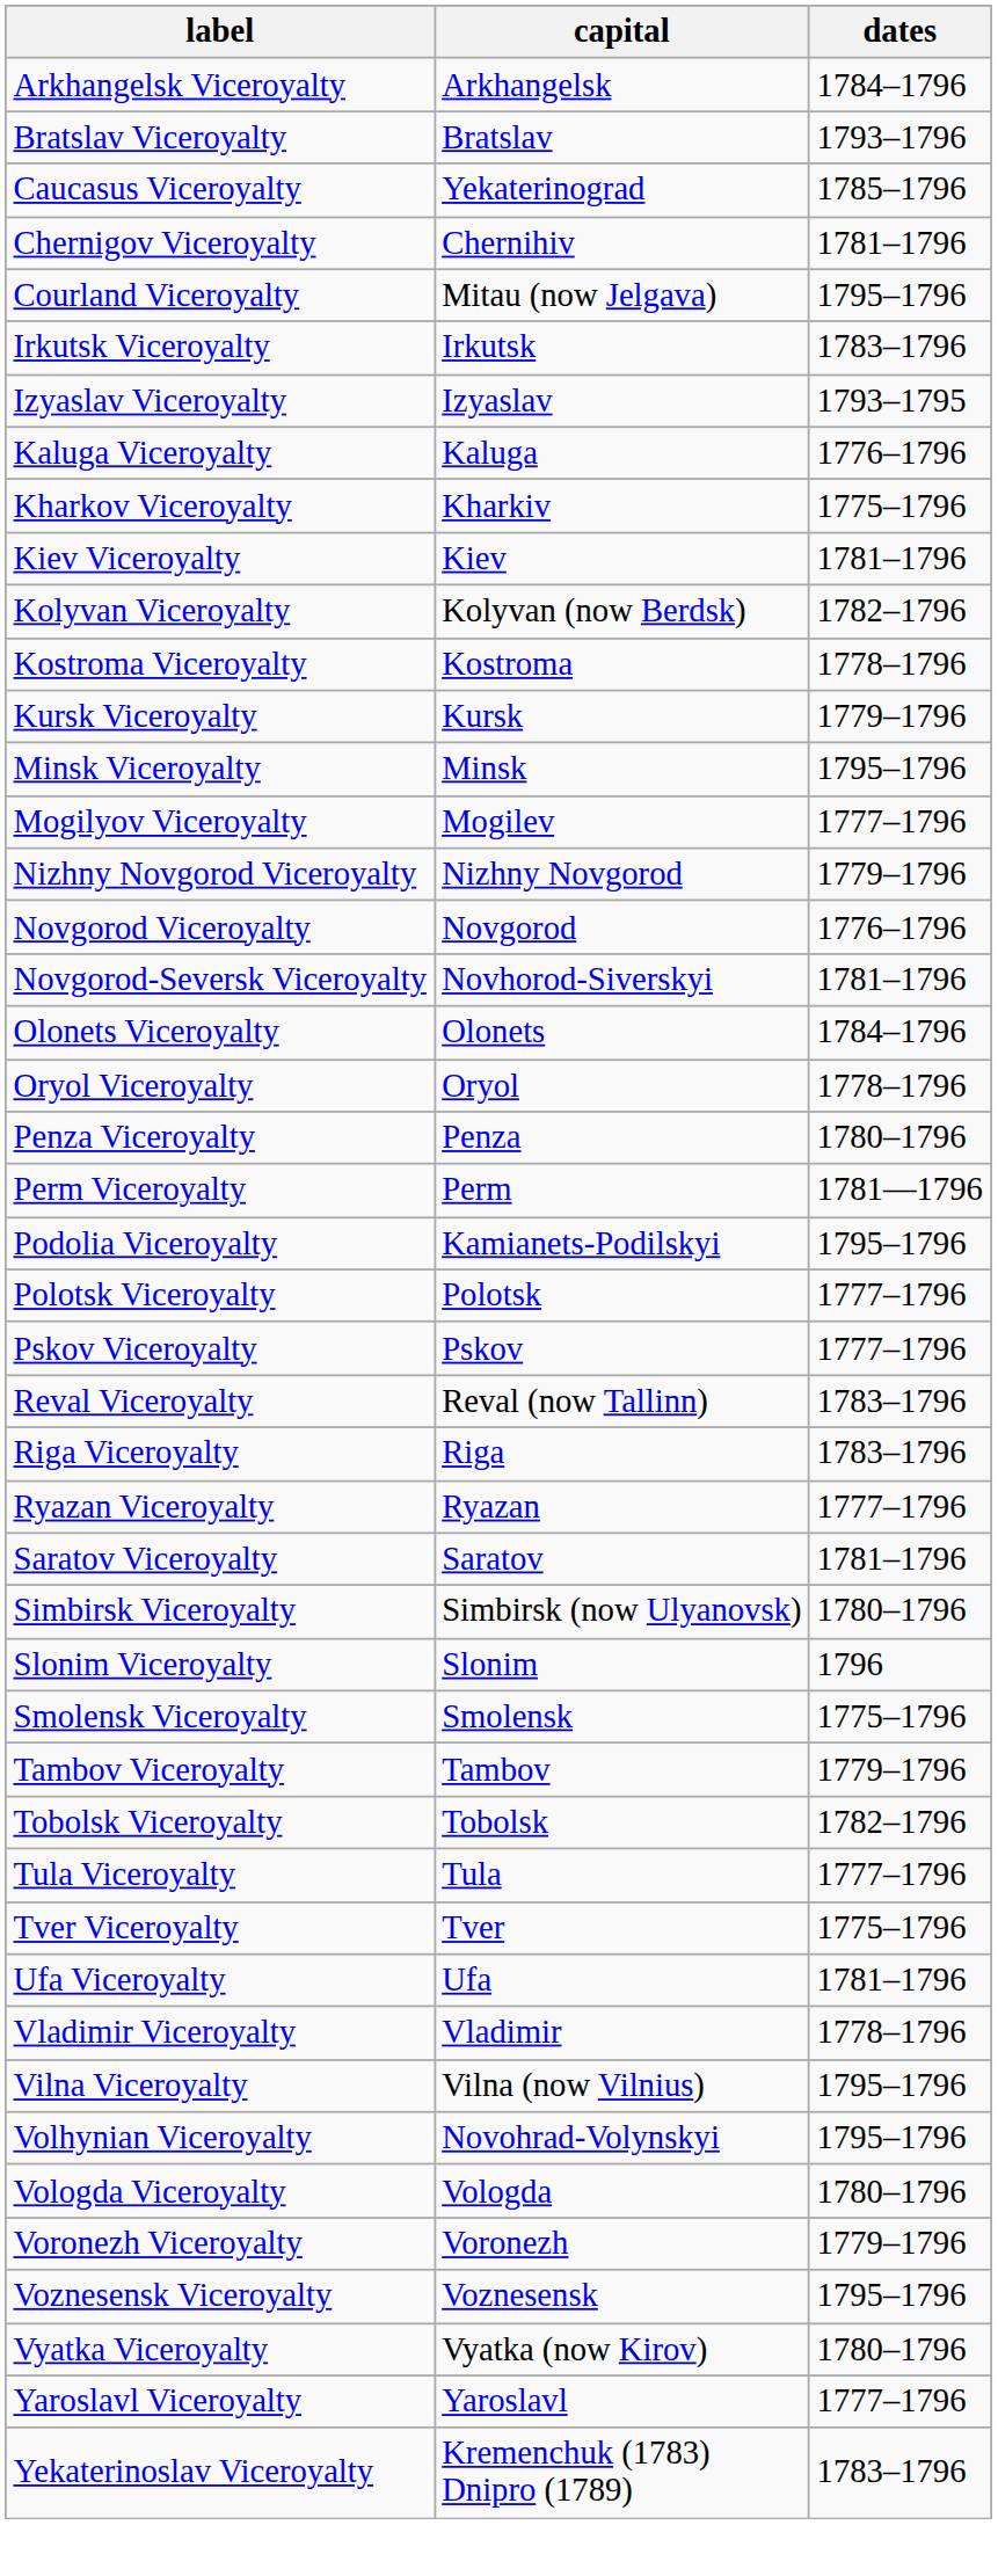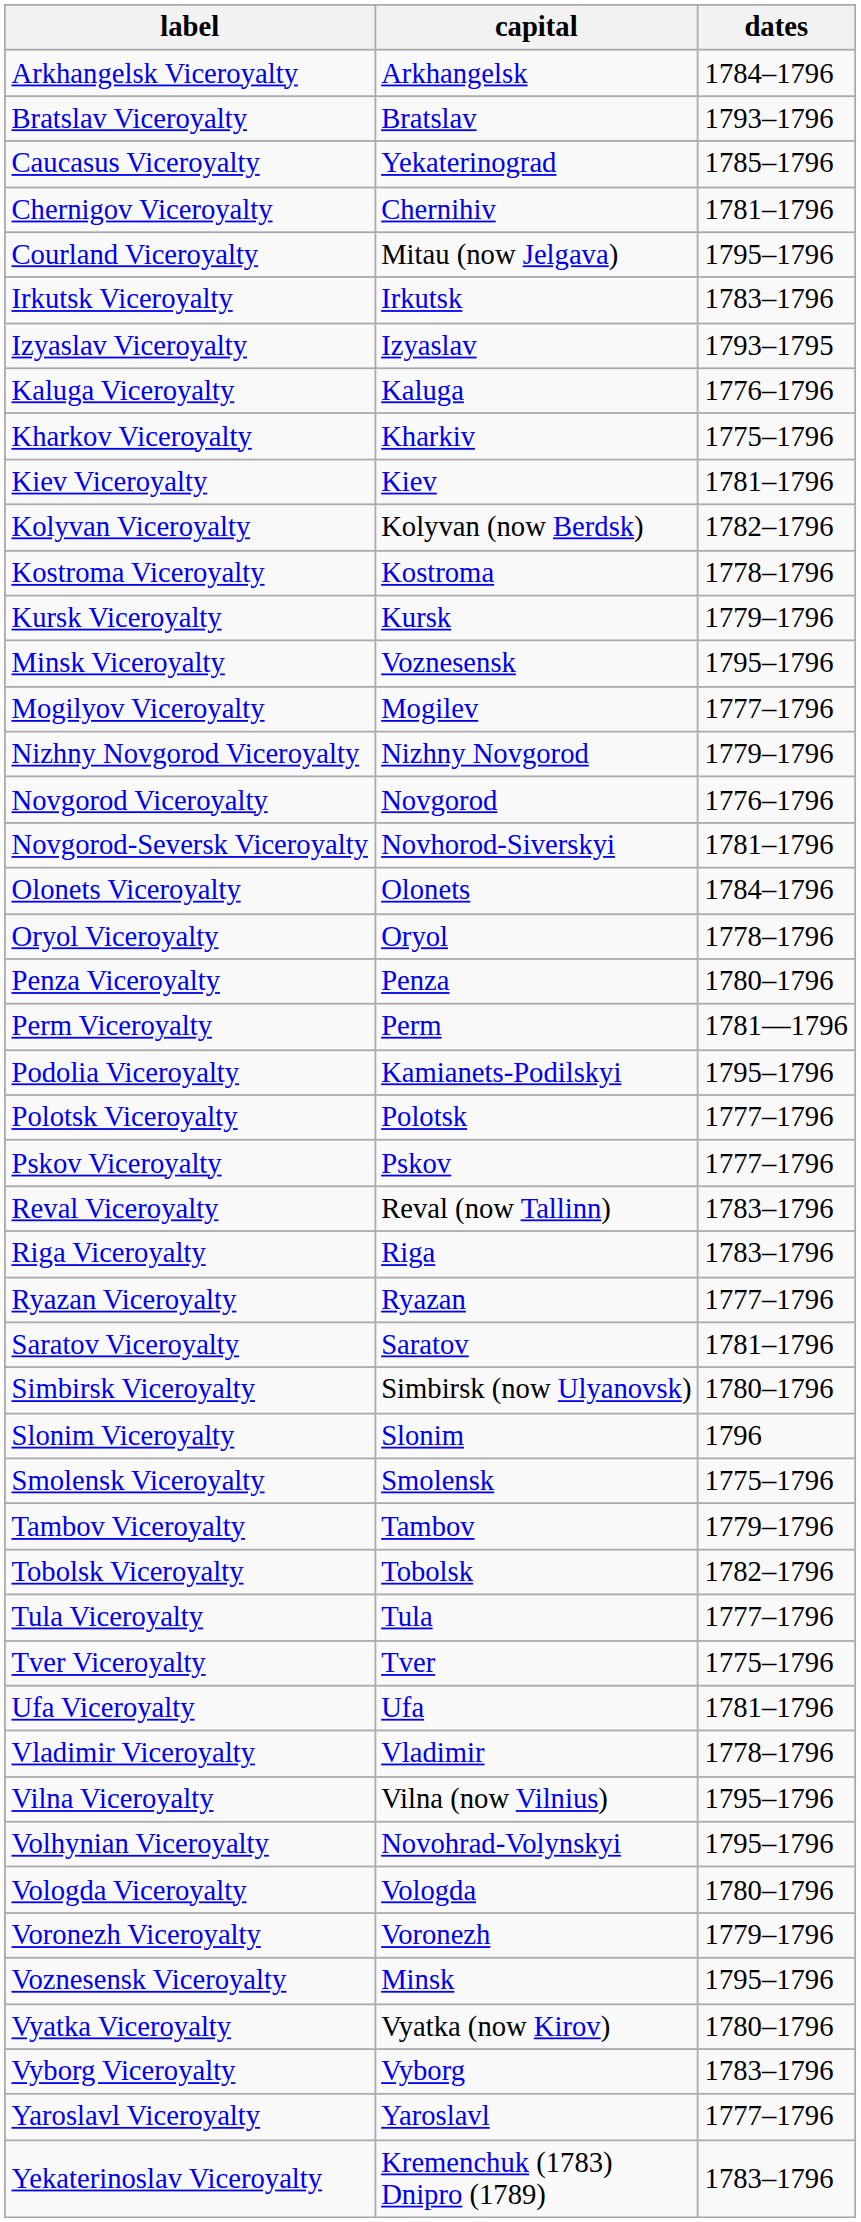Minsk Viceroyalty | capital: Minsk -> Voznesensk
Voznesensk Viceroyalty | capital: Voznesensk -> Minsk
+ row: Vyborg Viceroyalty | Vyborg | 1783–1796
